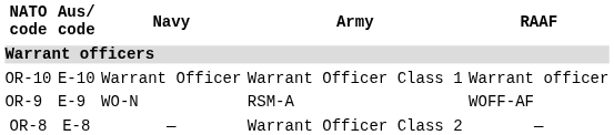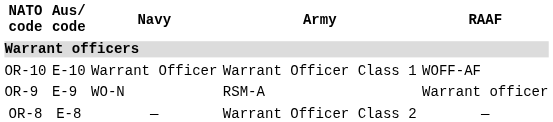OR-10 | RAAF: Warrant officer -> WOFF-AF
OR-9 | RAAF: WOFF-AF -> Warrant officer
